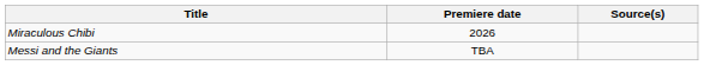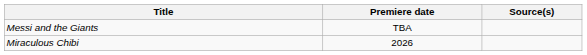rows swapped: Miraculous Chibi <-> Messi and the Giants
